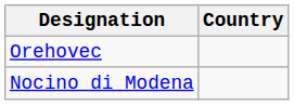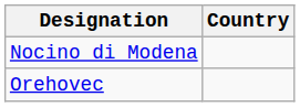rows swapped: Nocino di Modena <-> Orehovec
